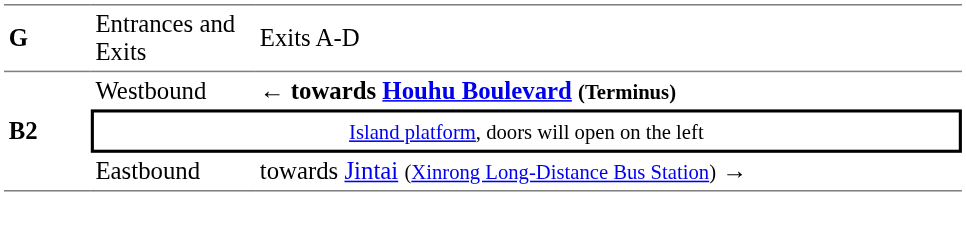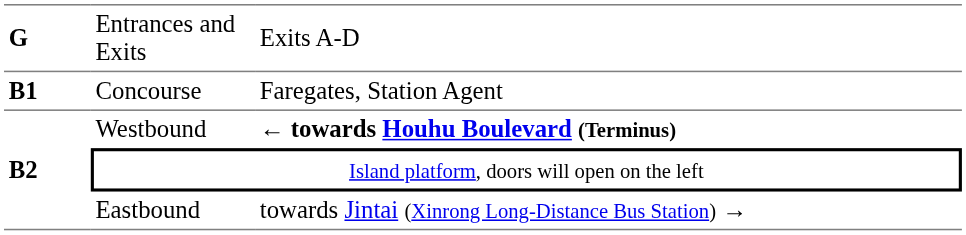+ row: B1 | Concourse | Faregates, Station Agent
